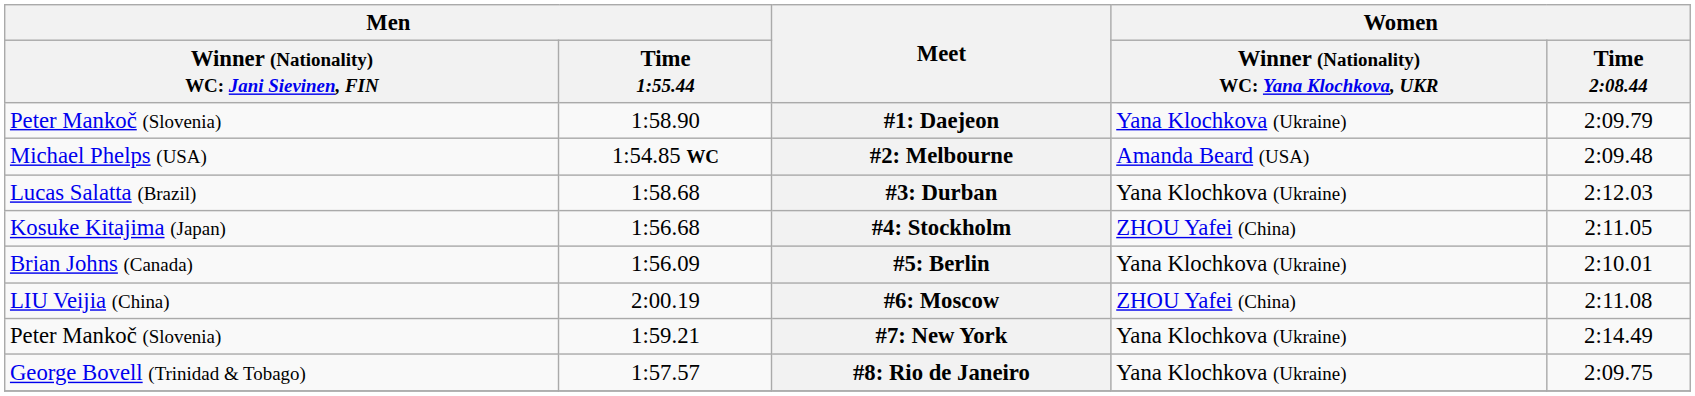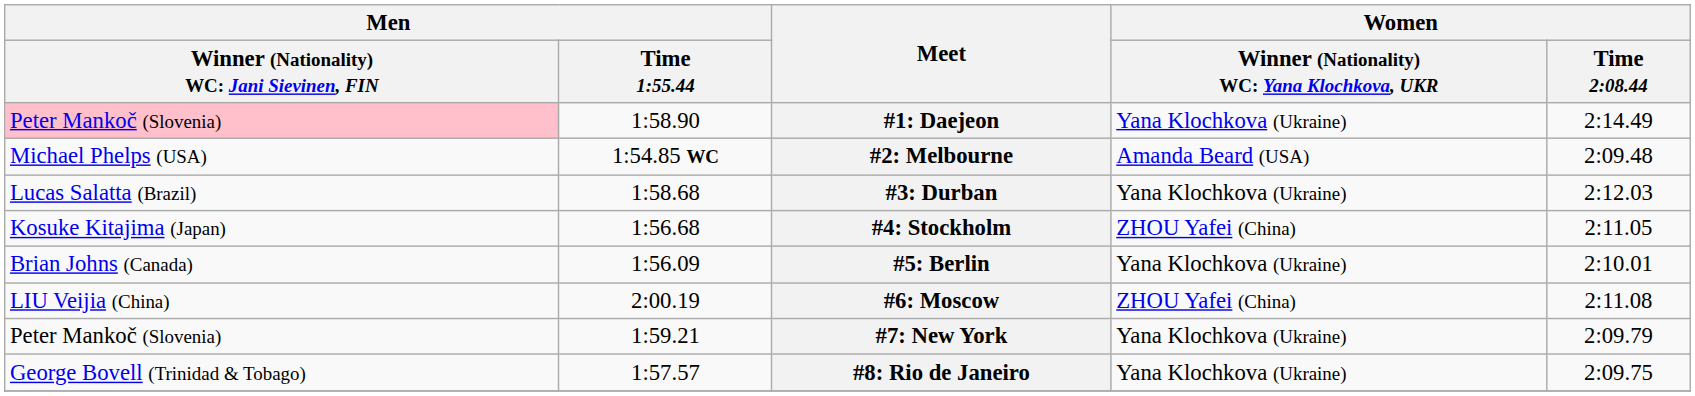#1: Daejeon | column 1: no background -> pink background
#1: Daejeon | Women / Time 2:08.44: 2:09.79 -> 2:14.49
#7: New York | Women / Time 2:08.44: 2:14.49 -> 2:09.79
